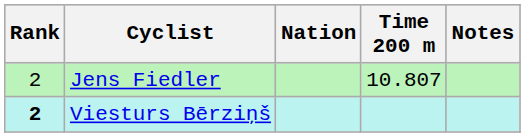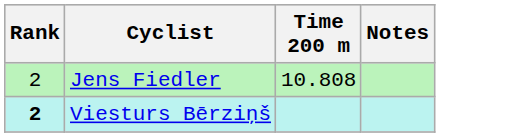- column: Nation
Jens Fiedler | Time 200 m: 10.807 -> 10.808
